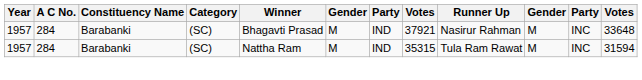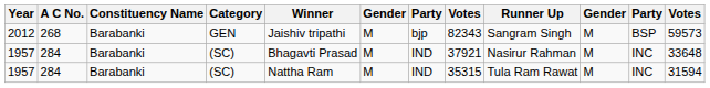+ row: 2012 | 268 | Barabanki | GEN | Jaishiv tripathi | M | bjp | 82343 | Sangram Singh | M | BSP | 59573
